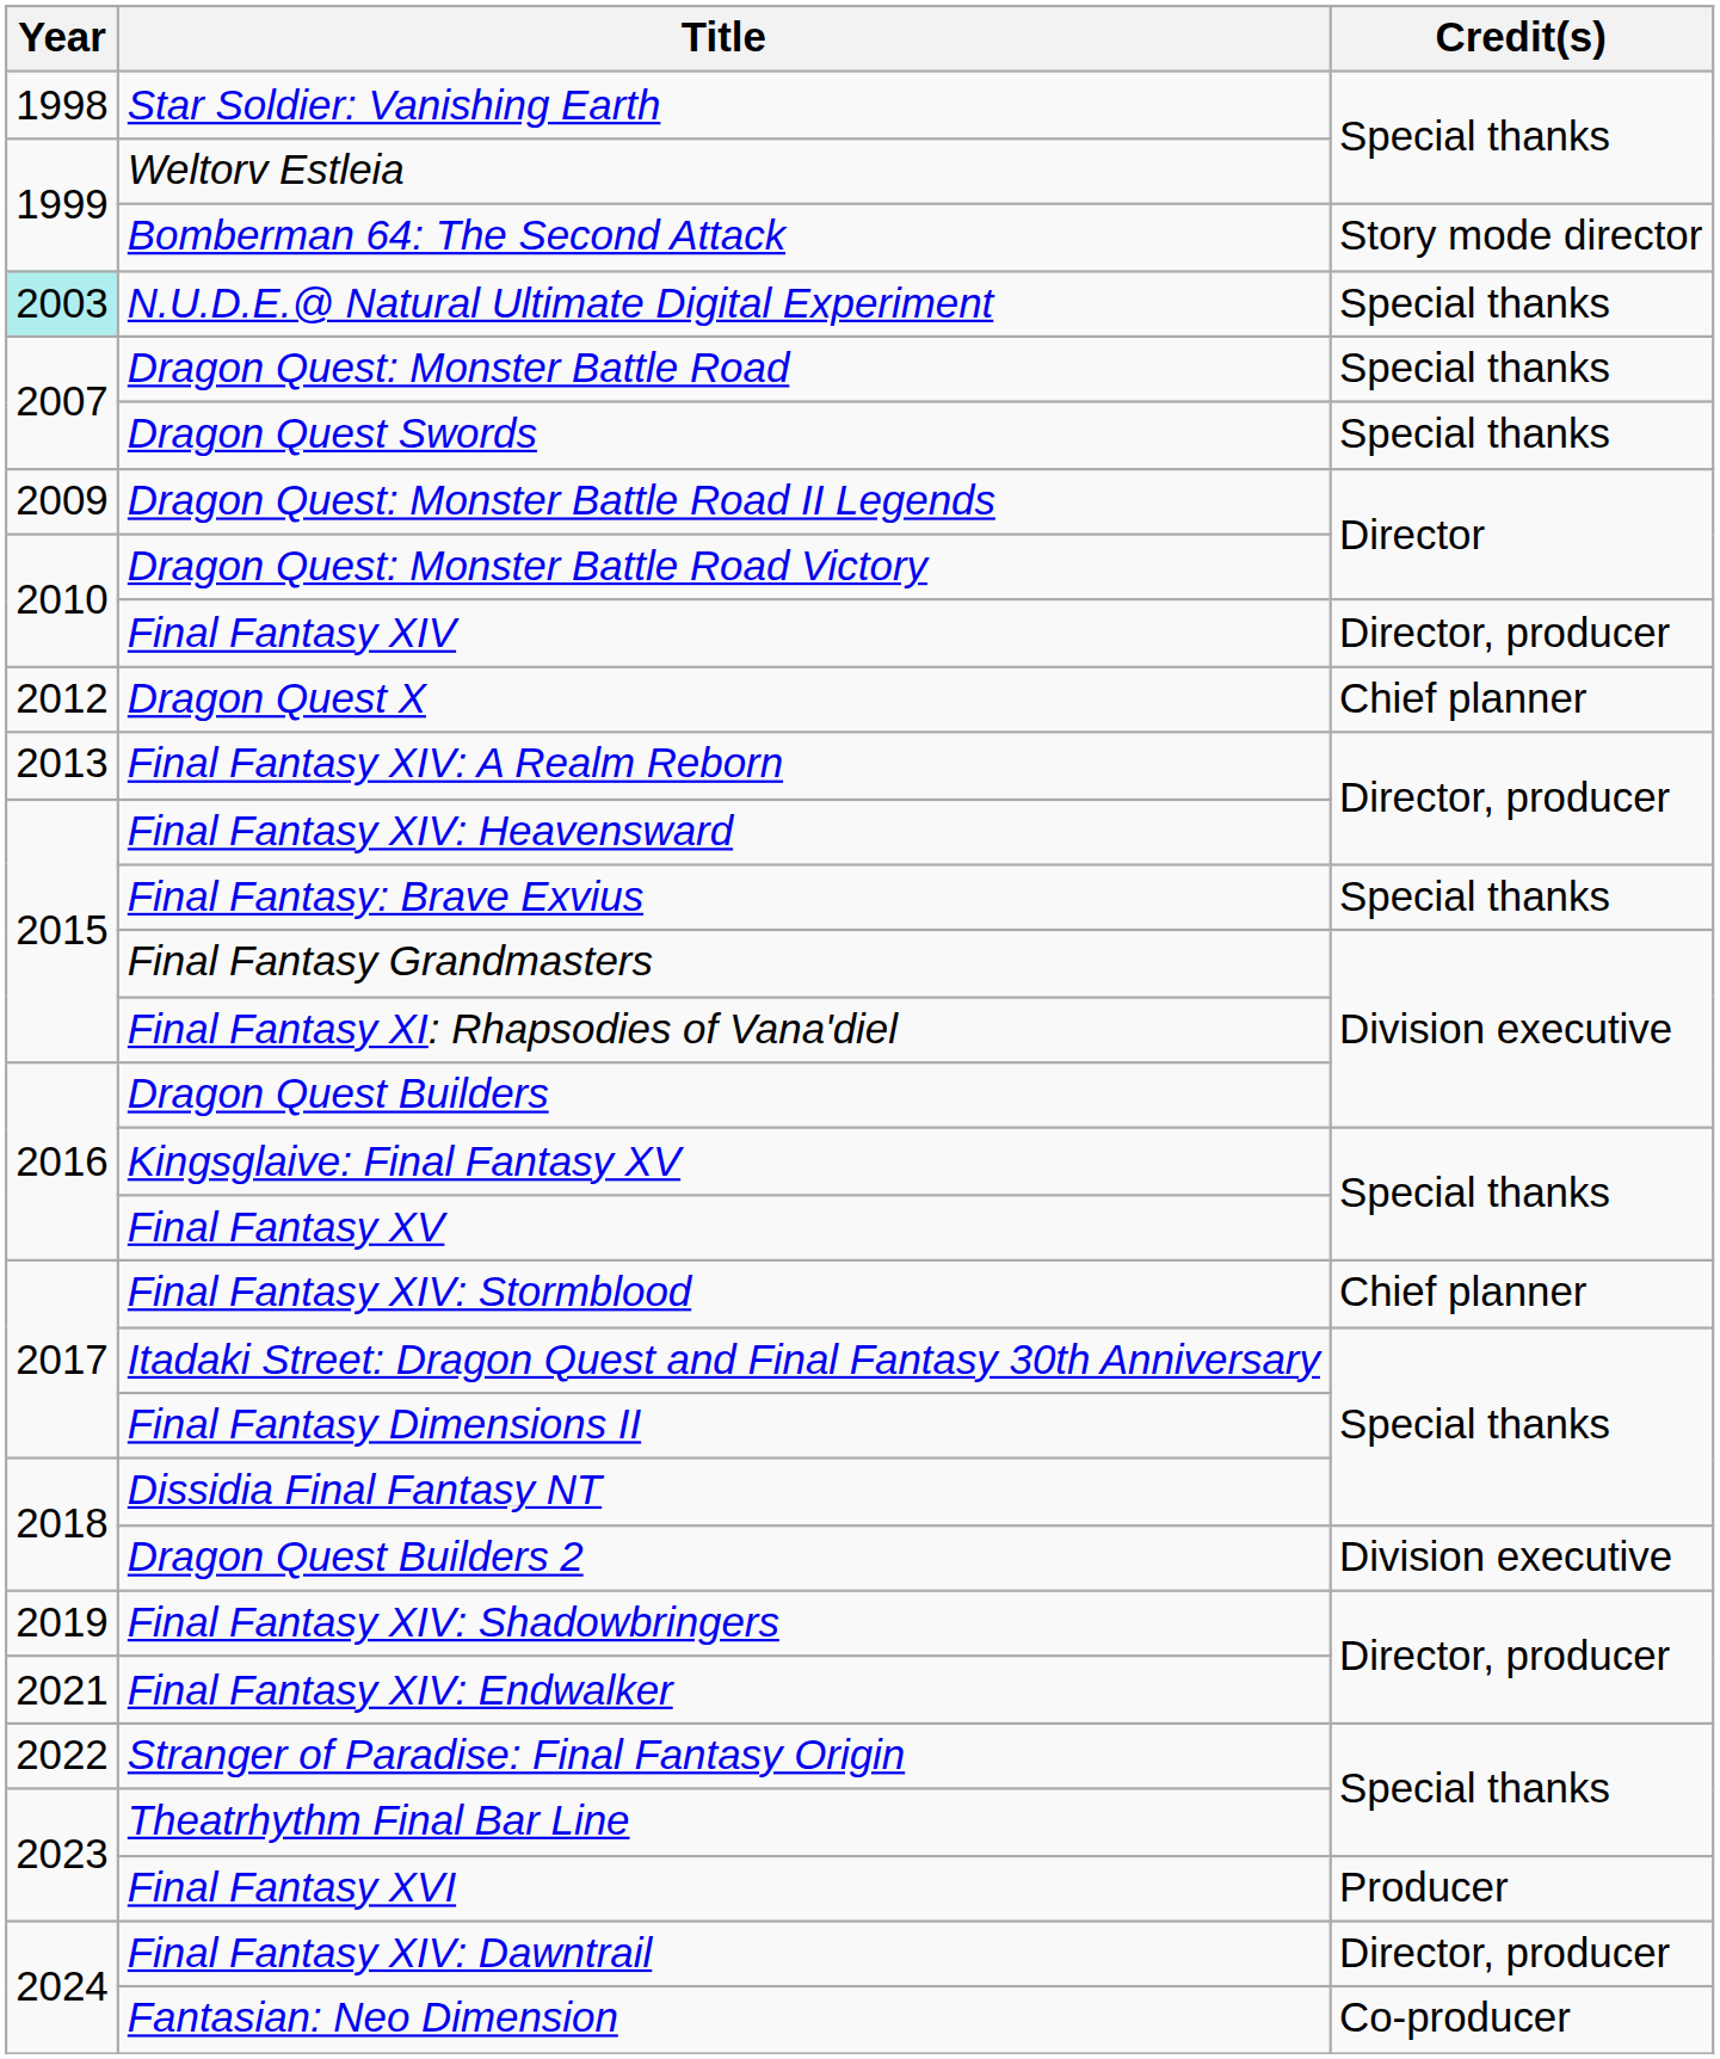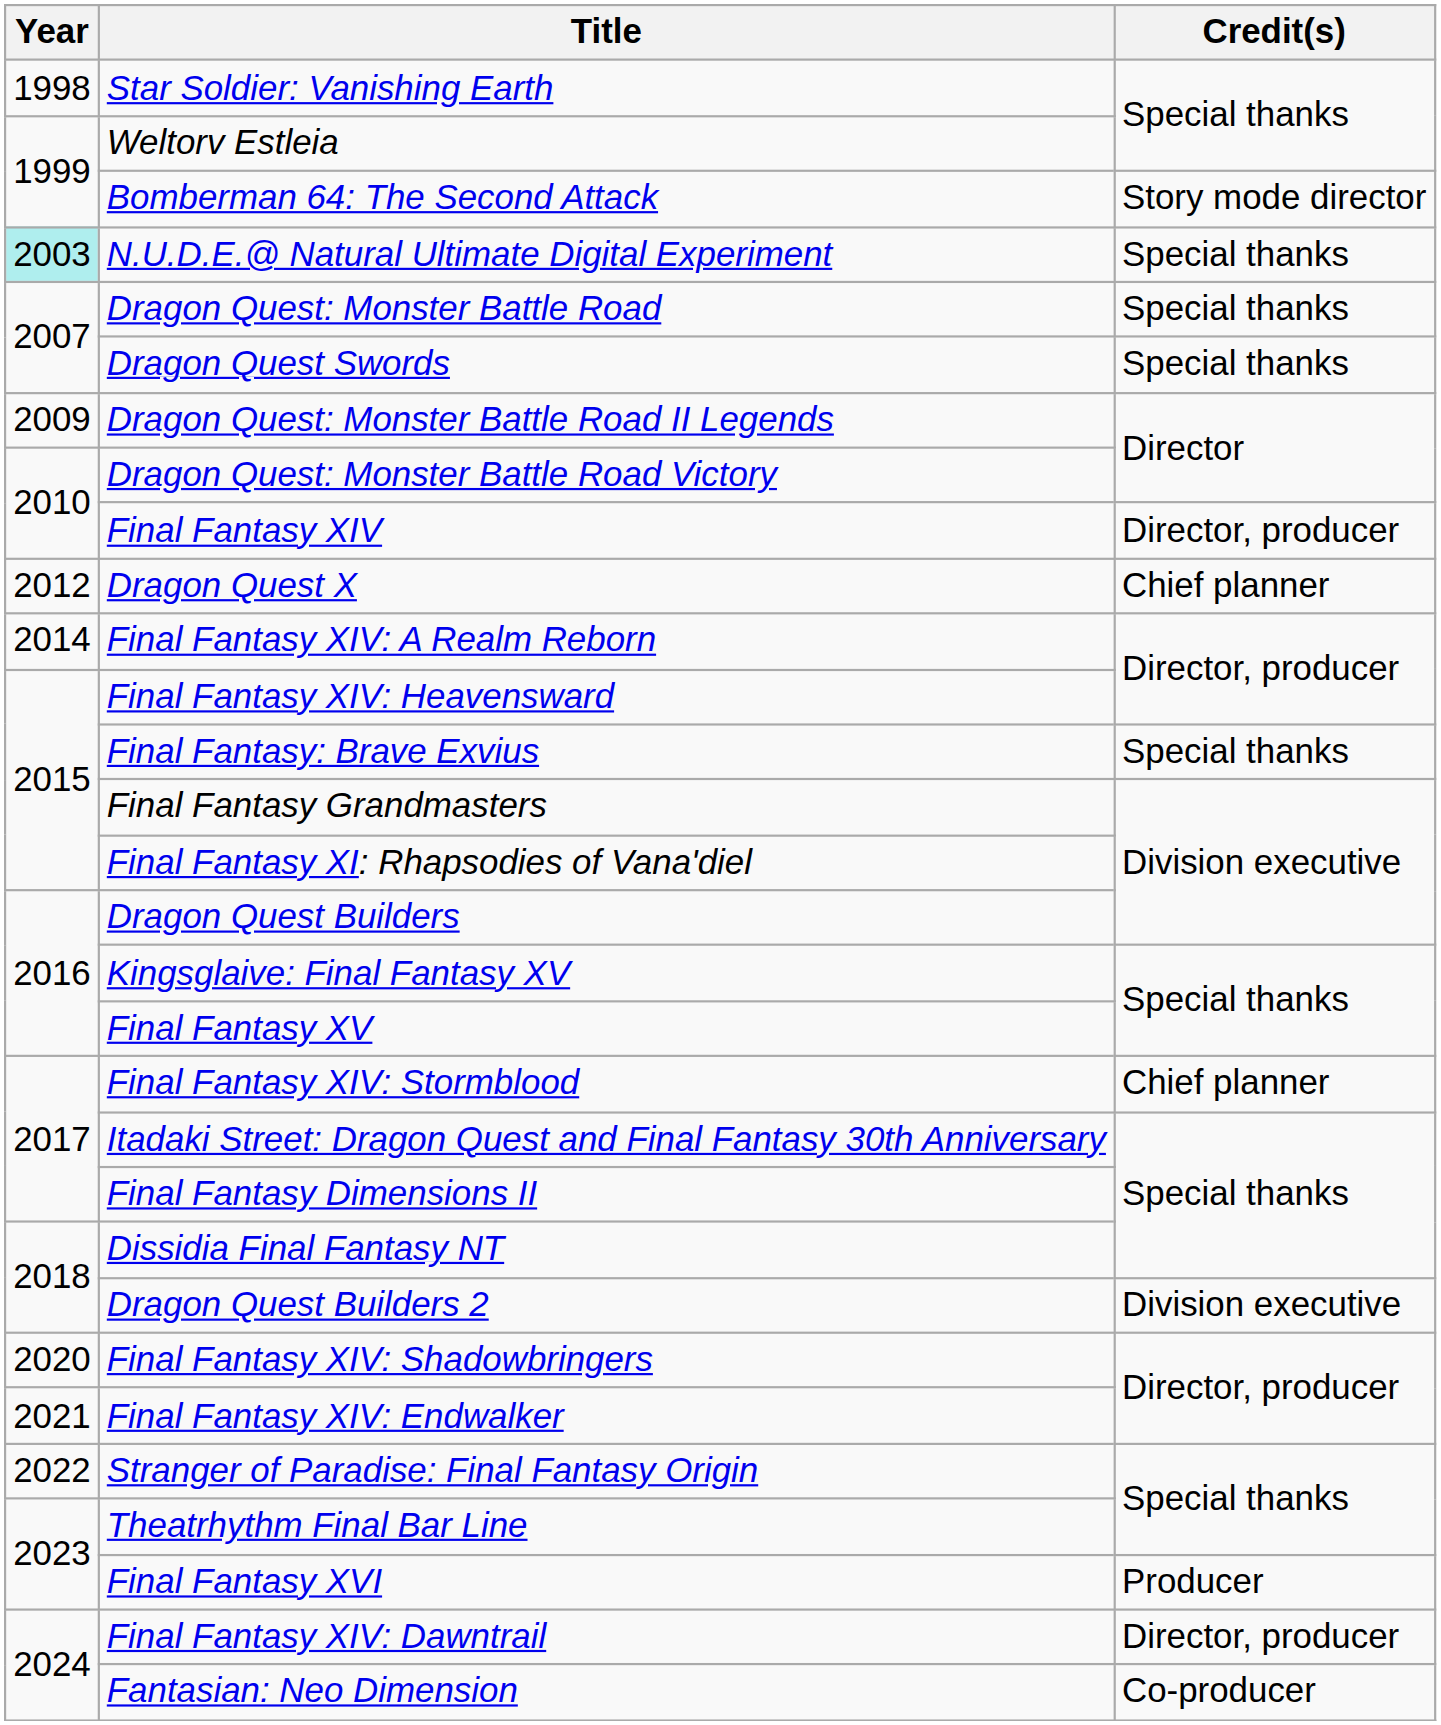Final Fantasy XIV: A Realm Reborn | Year: 2013 -> 2014
Final Fantasy XIV: Shadowbringers | Year: 2019 -> 2020
